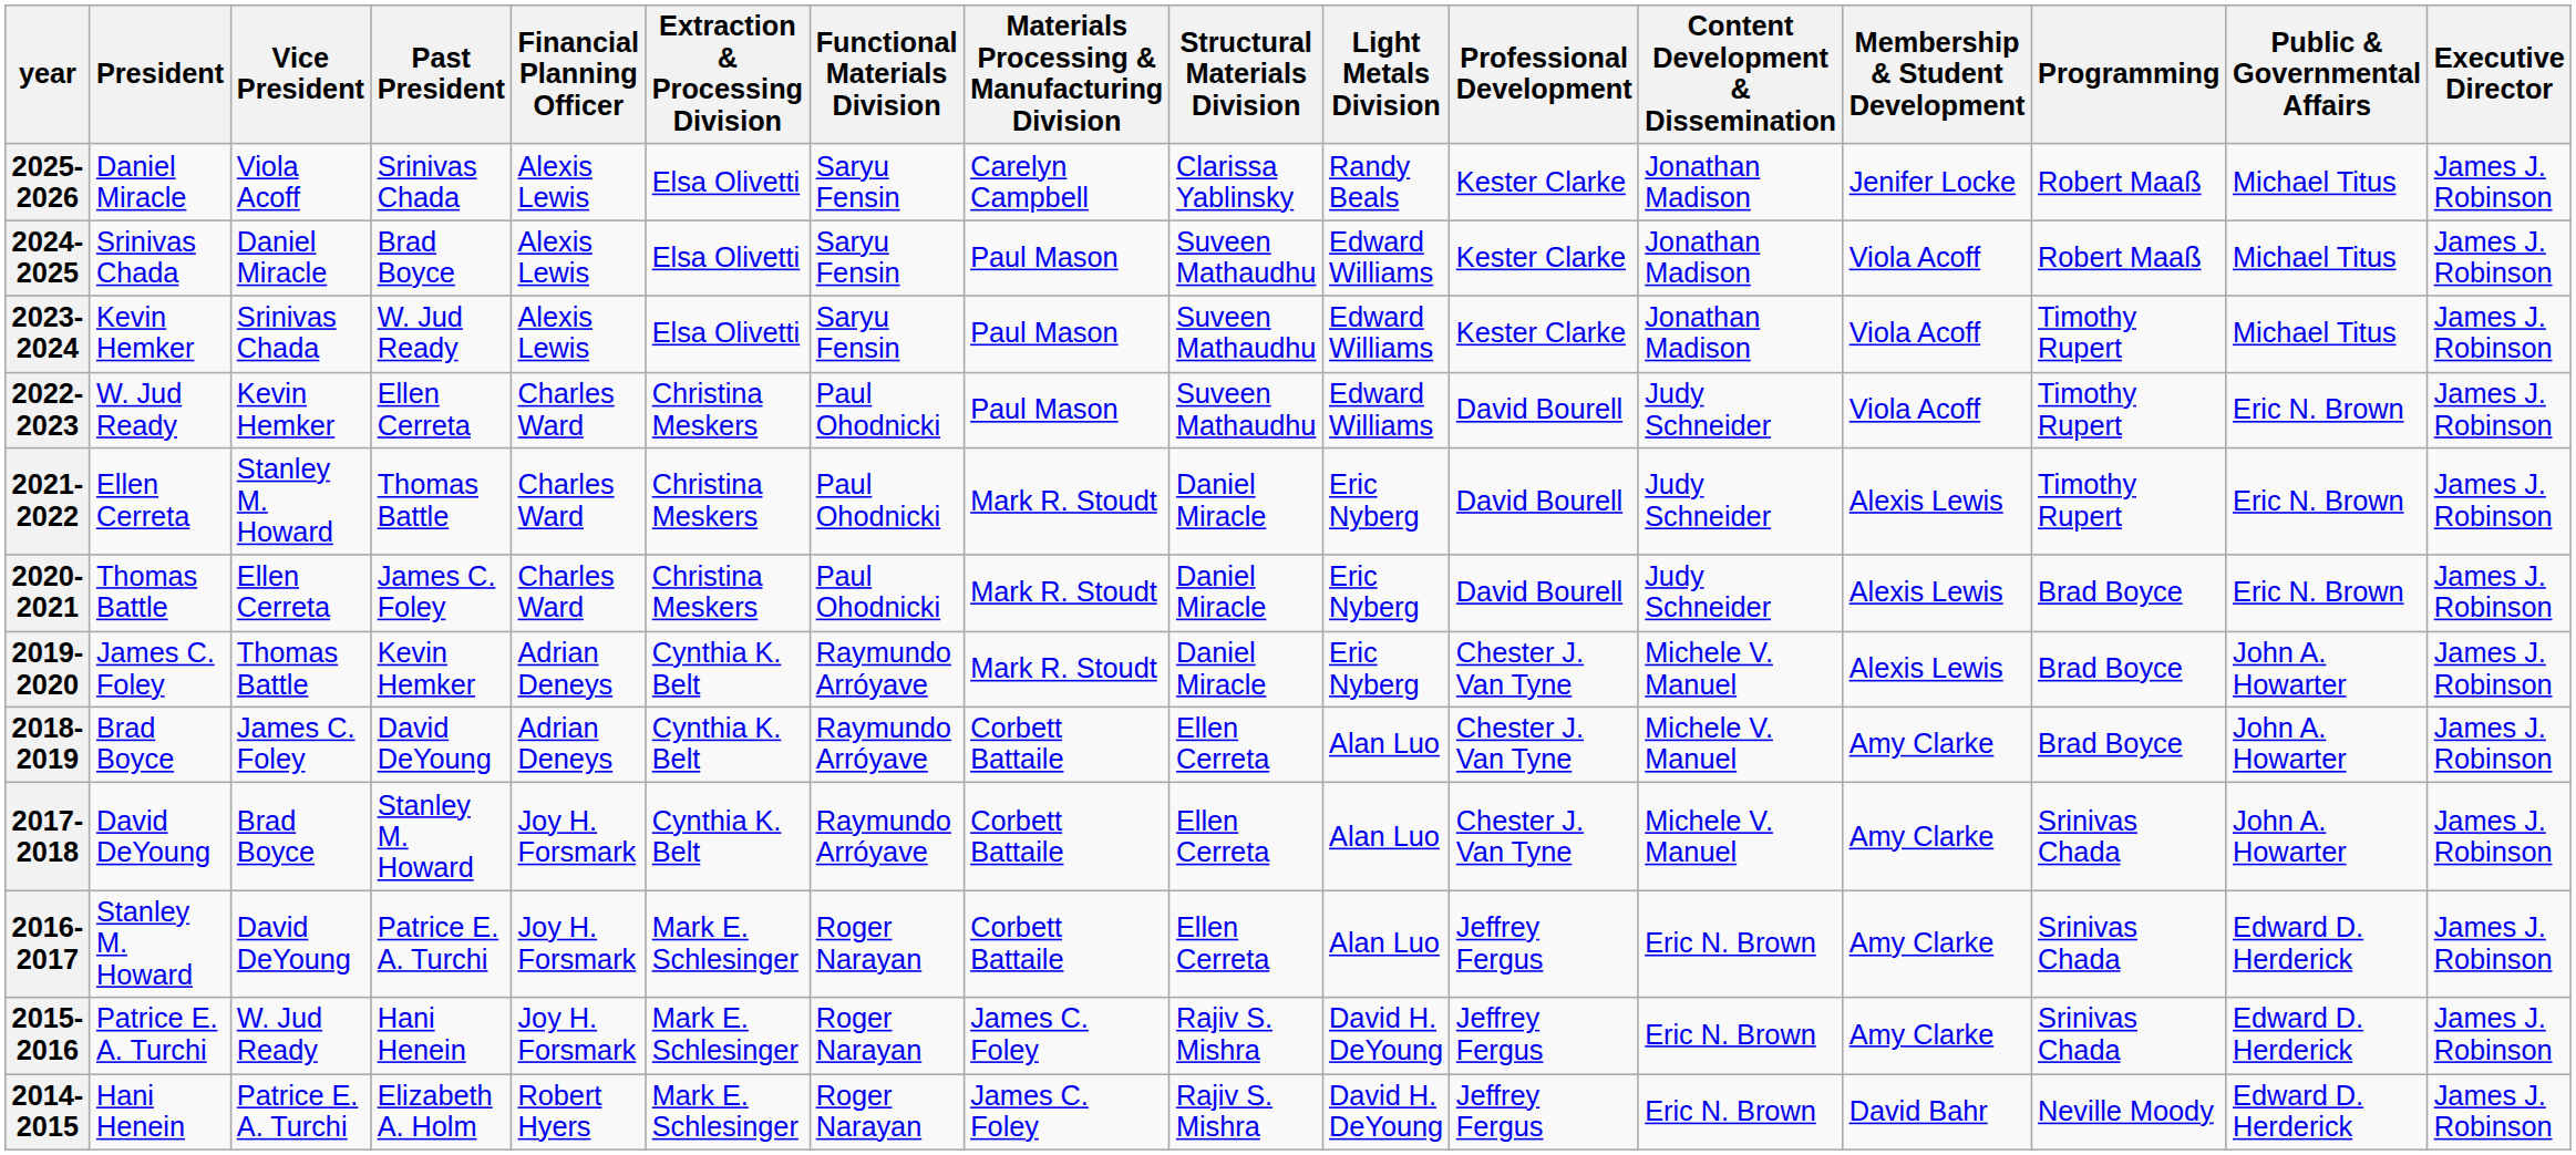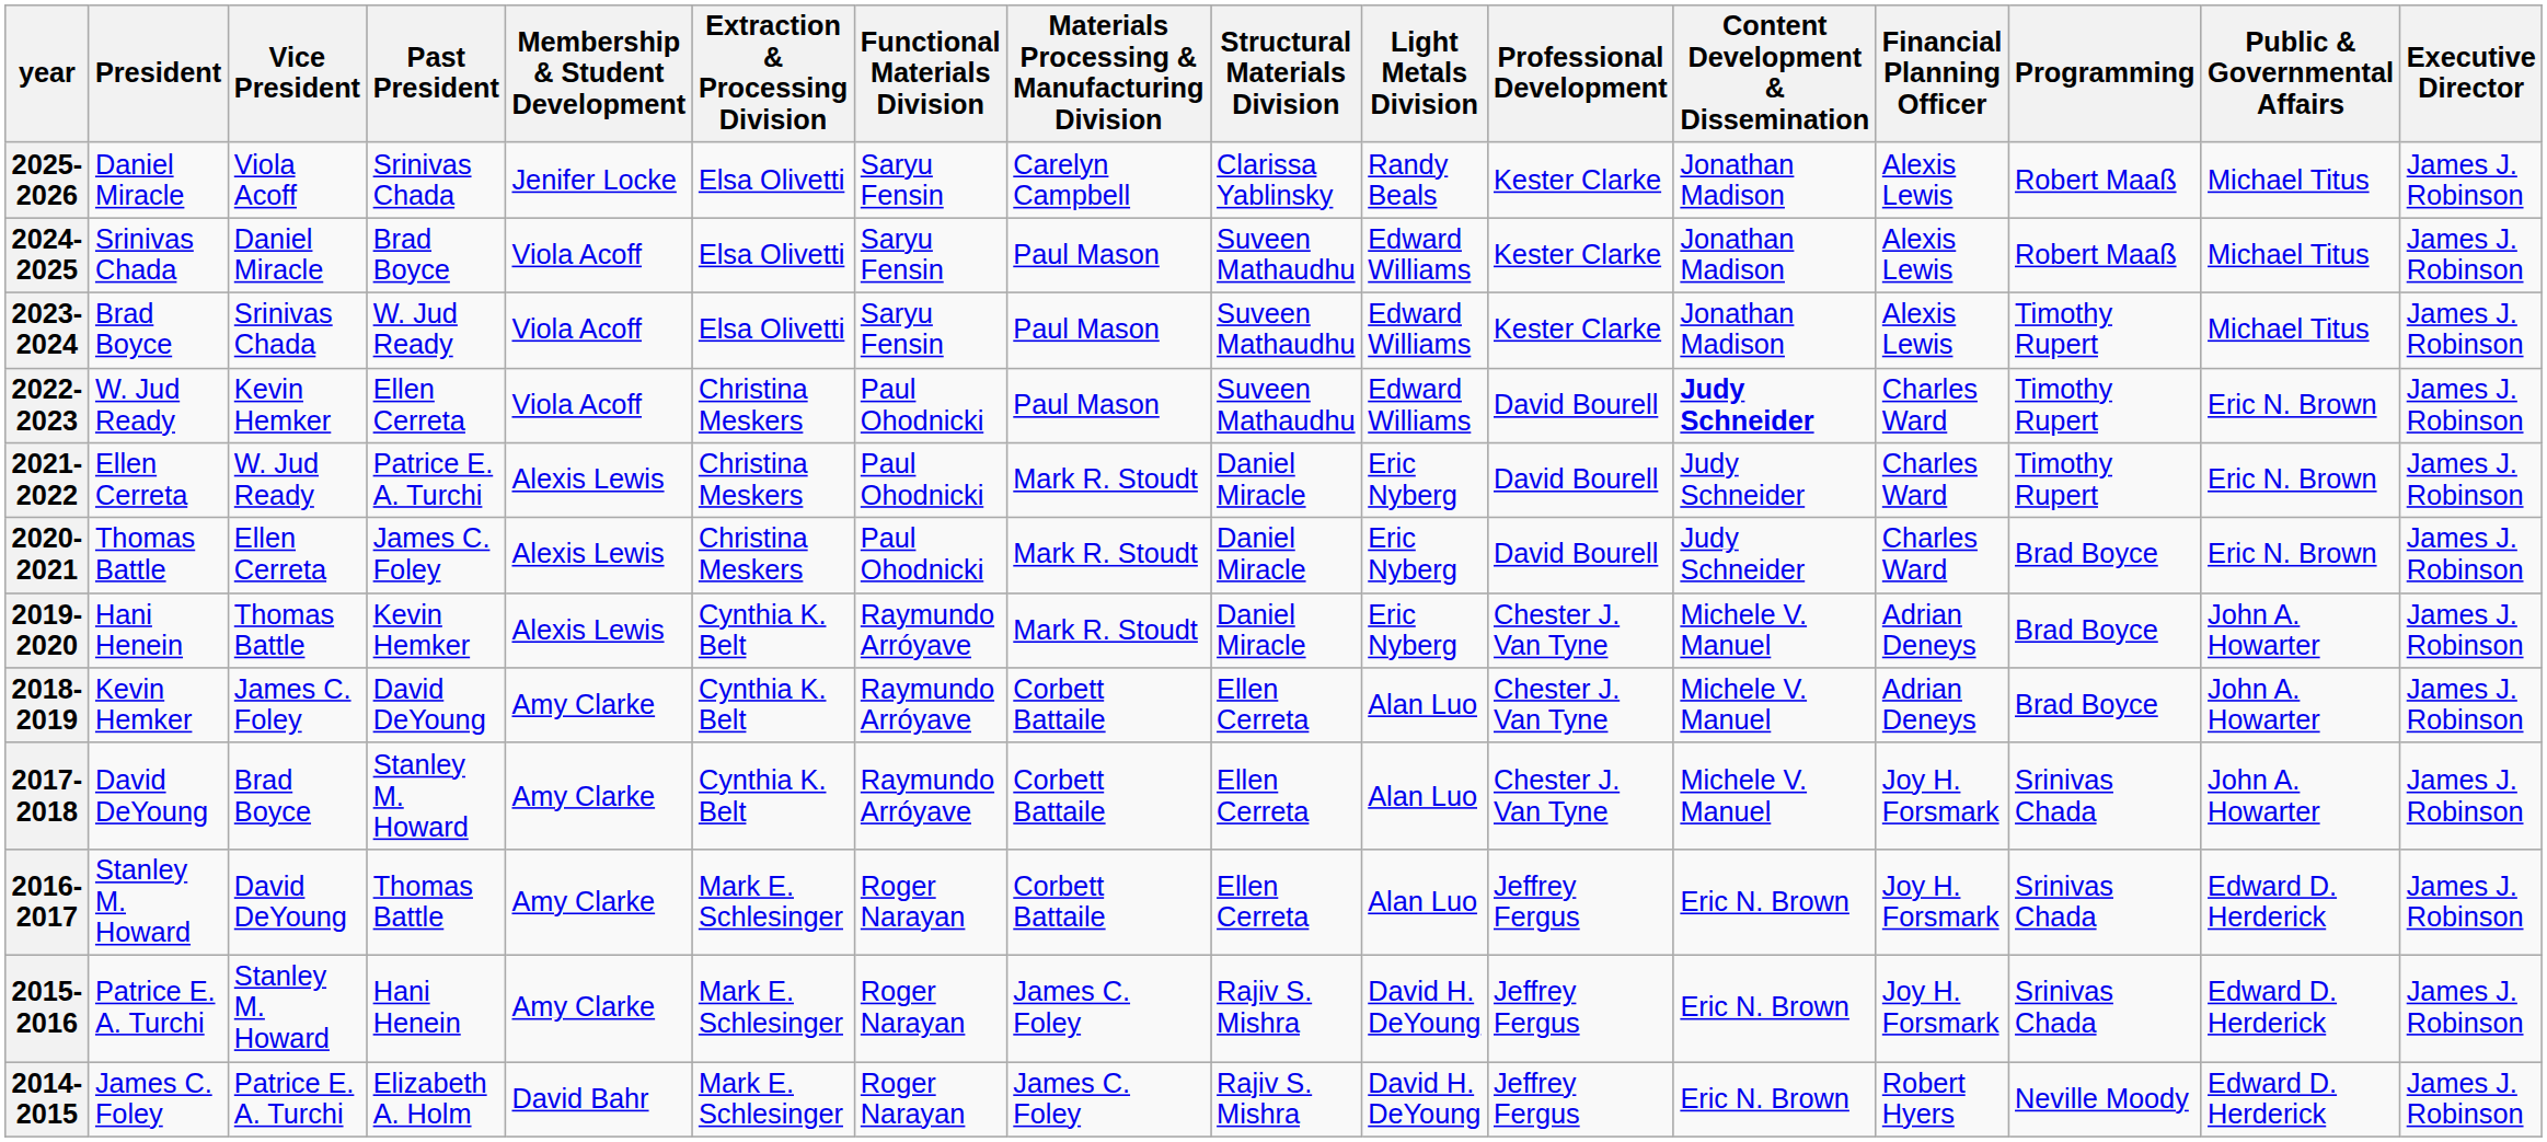columns swapped: Financial Planning Officer <-> Membership & Student Development
2023-2024 | President: Kevin Hemker -> Brad Boyce
2022-2023 | Content Development & Dissemination: normal -> bold
2021-2022 | Vice President: Stanley M. Howard -> W. Jud Ready
2021-2022 | Past President: Thomas Battle -> Patrice E. A. Turchi
2019-2020 | President: James C. Foley -> Hani Henein
2018-2019 | President: Brad Boyce -> Kevin Hemker
2016-2017 | Past President: Patrice E. A. Turchi -> Thomas Battle
2015-2016 | Vice President: W. Jud Ready -> Stanley M. Howard
2014-2015 | President: Hani Henein -> James C. Foley
